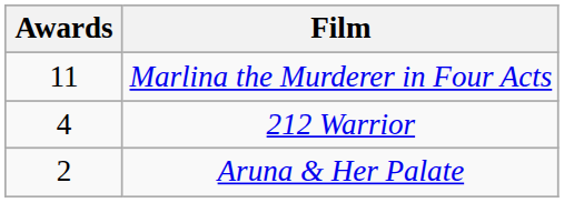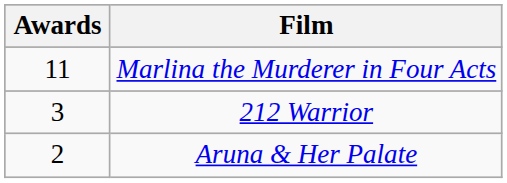212 Warrior | Awards: 4 -> 3
